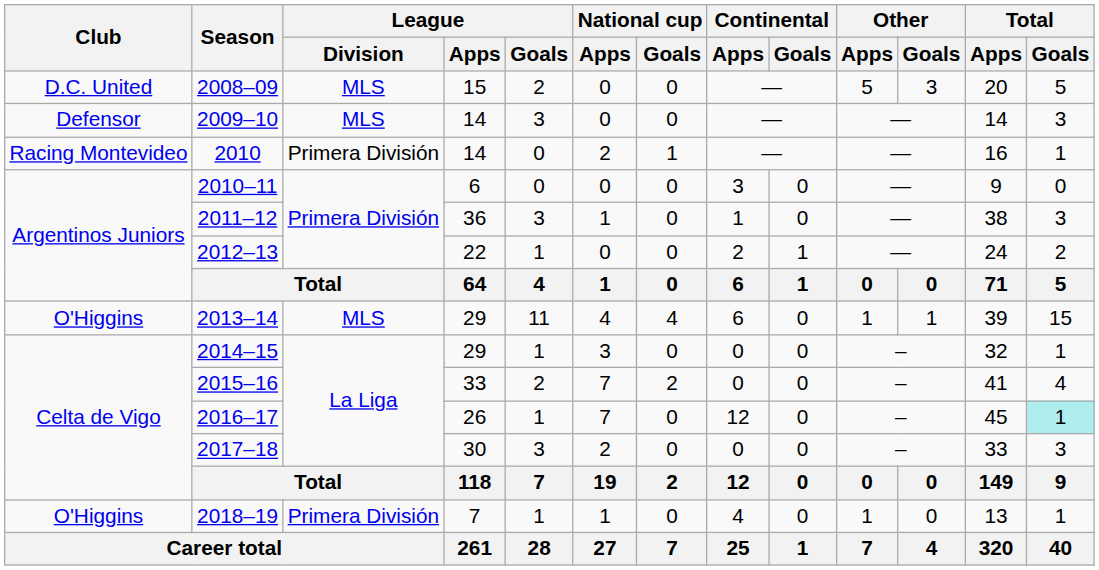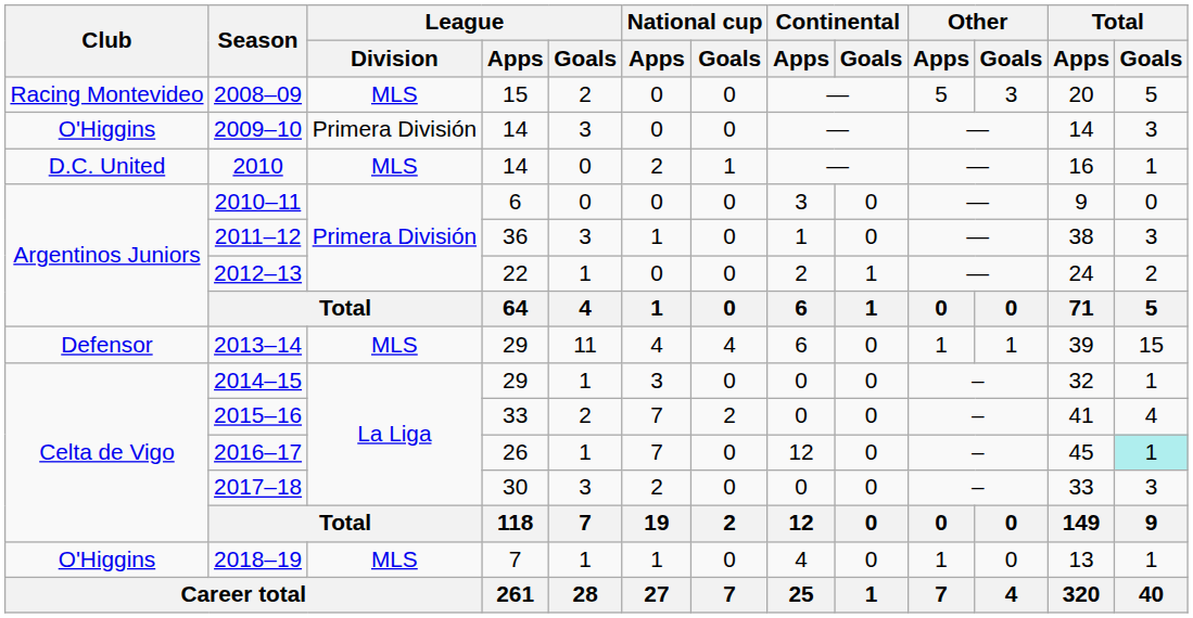2008–09 | Club: D.C. United -> Racing Montevideo
2009–10 | Club: Defensor -> O'Higgins
2009–10 | League / Division: MLS -> Primera División
2010 | Club: Racing Montevideo -> D.C. United
2010 | League / Division: Primera División -> MLS
2013–14 | Club: O'Higgins -> Defensor
2018–19 | League / Division: Primera División -> MLS
